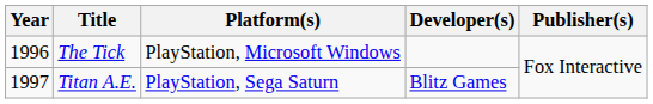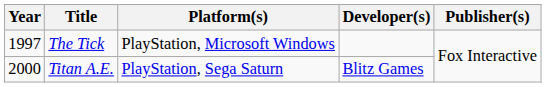The Tick | Year: 1996 -> 1997
Titan A.E. | Year: 1997 -> 2000
